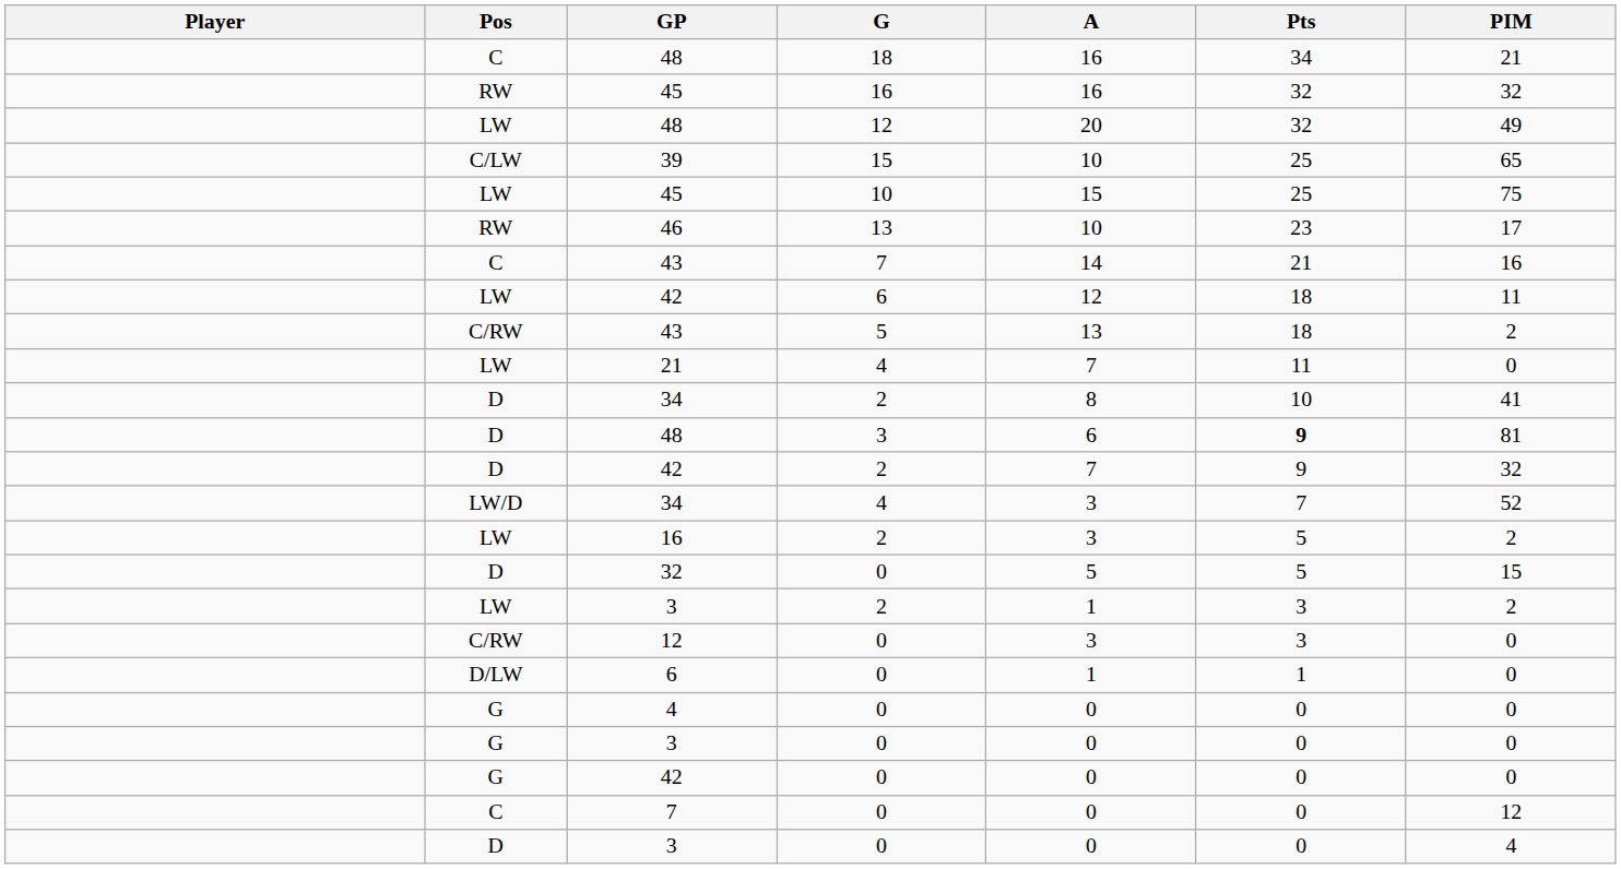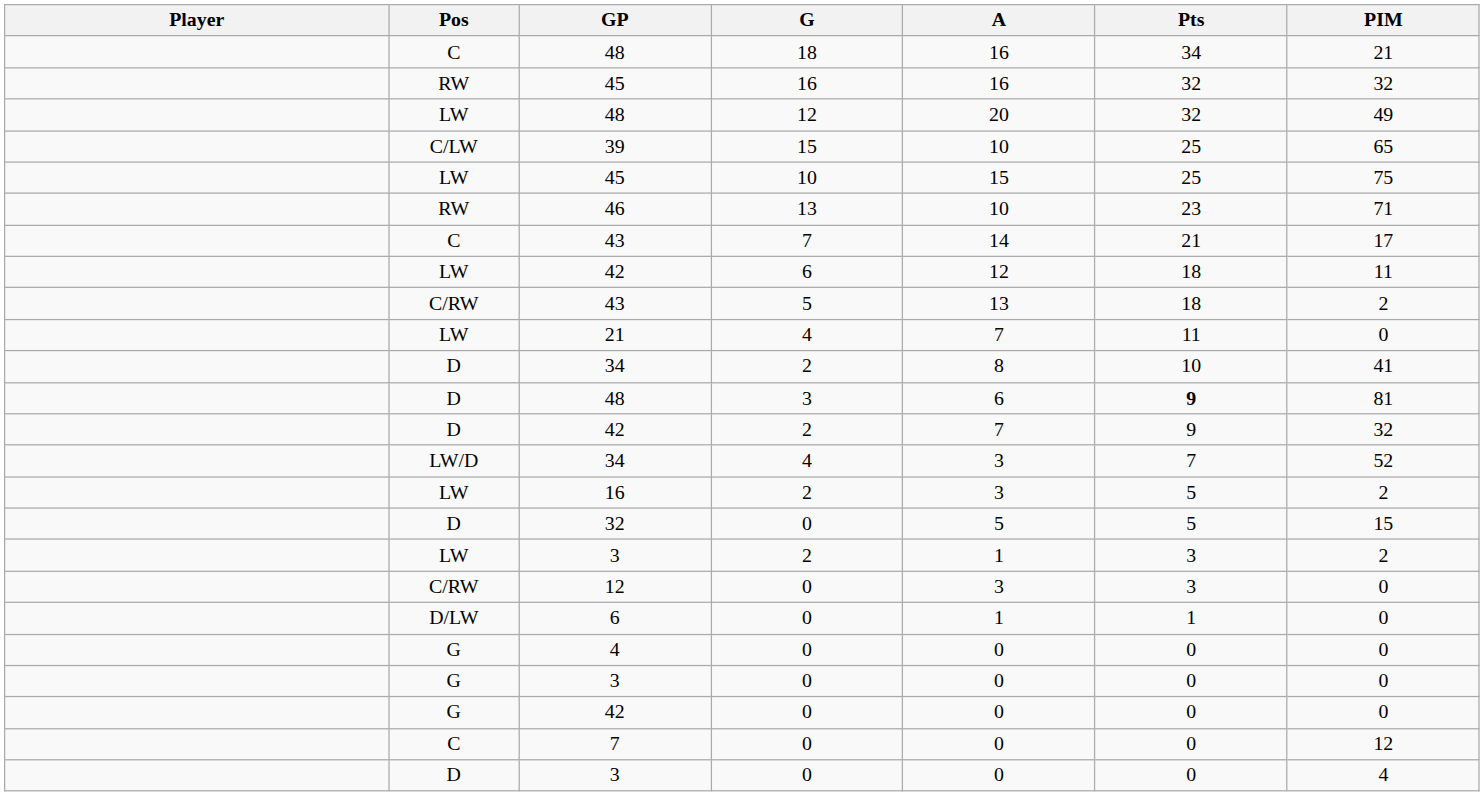46 | PIM: 17 -> 71
C / 43 | PIM: 16 -> 17
